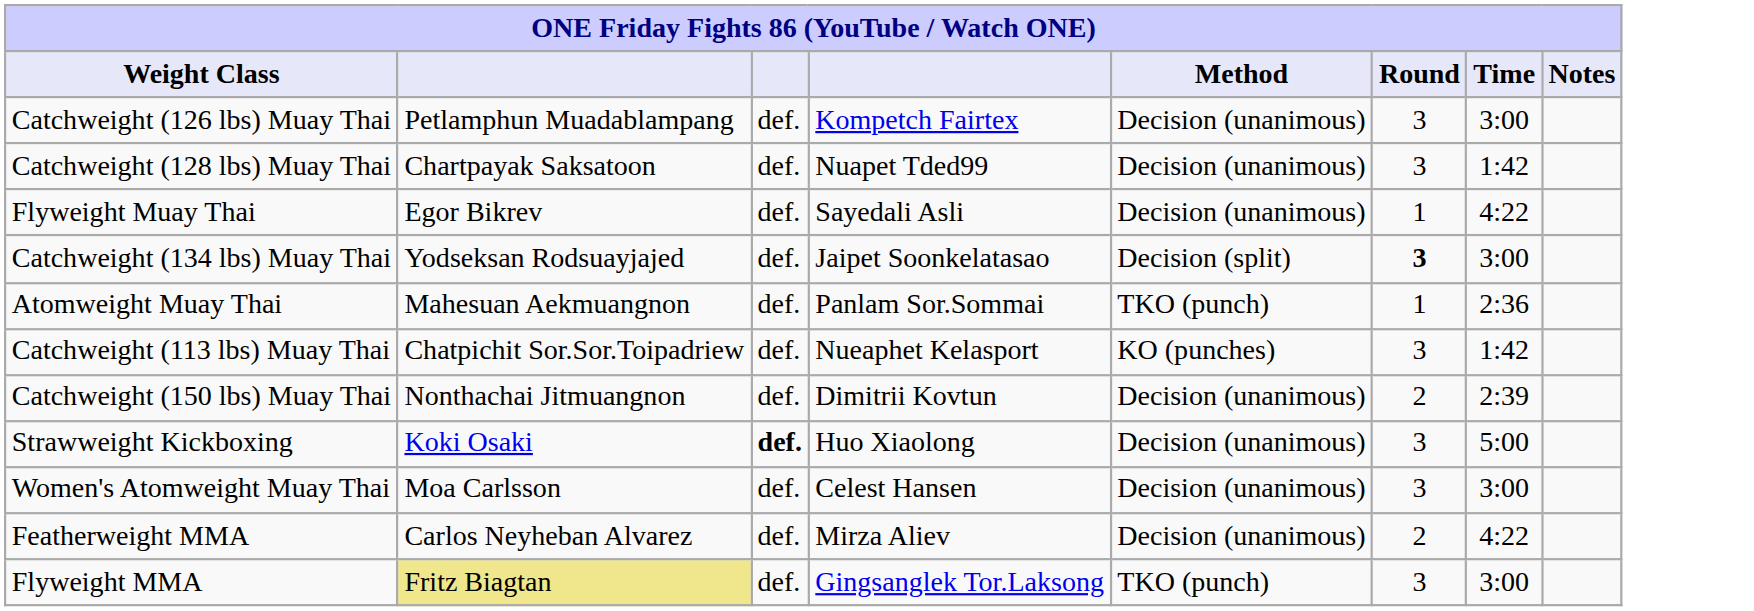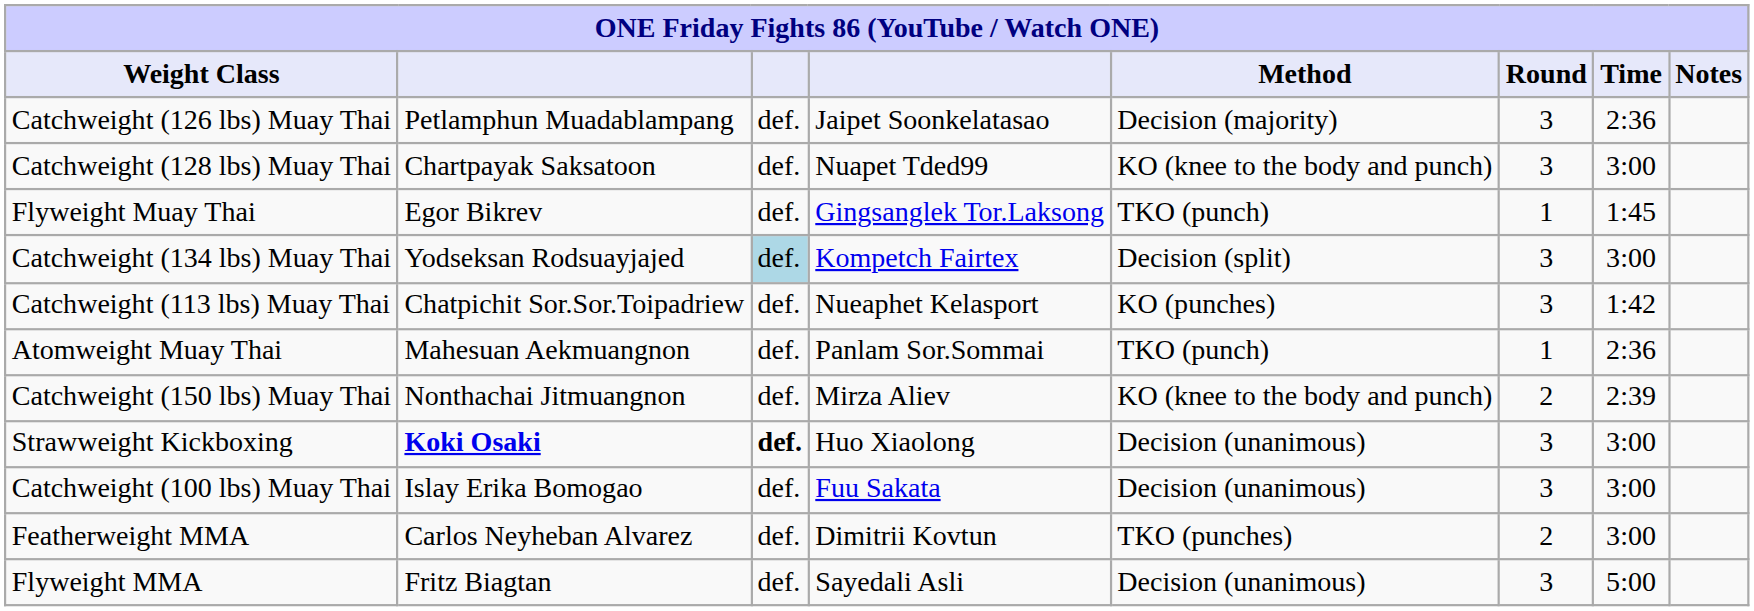Catchweight (126 lbs) Muay Thai | column 4: Kompetch Fairtex -> Jaipet Soonkelatasao
Catchweight (126 lbs) Muay Thai | Method: Decision (unanimous) -> Decision (majority)
Catchweight (126 lbs) Muay Thai | Time: 3:00 -> 2:36
Catchweight (128 lbs) Muay Thai | Method: Decision (unanimous) -> KO (knee to the body and punch)
Catchweight (128 lbs) Muay Thai | Time: 1:42 -> 3:00
Flyweight Muay Thai | column 4: Sayedali Asli -> Gingsanglek Tor.Laksong
Flyweight Muay Thai | Method: Decision (unanimous) -> TKO (punch)
Flyweight Muay Thai | Time: 4:22 -> 1:45
Catchweight (134 lbs) Muay Thai | column 3: no background -> lightblue background
Catchweight (134 lbs) Muay Thai | column 4: Jaipet Soonkelatasao -> Kompetch Fairtex
Catchweight (134 lbs) Muay Thai | Round: bold -> normal
rows swapped: Catchweight (113 lbs) Muay Thai <-> Atomweight Muay Thai
Catchweight (150 lbs) Muay Thai | column 4: Dimitrii Kovtun -> Mirza Aliev
Catchweight (150 lbs) Muay Thai | Method: Decision (unanimous) -> KO (knee to the body and punch)
Strawweight Kickboxing | column 2: normal -> bold
Strawweight Kickboxing | Time: 5:00 -> 3:00
+ row: Catchweight (100 lbs) Muay Thai | Islay Erika Bomogao | def. | Fuu Sakata | Decision (unanimous) | 3 | 3:00
- row: Women's Atomweight Muay Thai | Moa Carlsson | def. | Celest Hansen | Decision (unanimous) | 3 | 3:00
Featherweight MMA | column 4: Mirza Aliev -> Dimitrii Kovtun
Featherweight MMA | Method: Decision (unanimous) -> TKO (punches)
Featherweight MMA | Time: 4:22 -> 3:00
Flyweight MMA | column 2: khaki background -> no background
Flyweight MMA | column 4: Gingsanglek Tor.Laksong -> Sayedali Asli
Flyweight MMA | Method: TKO (punch) -> Decision (unanimous)
Flyweight MMA | Time: 3:00 -> 5:00
